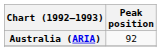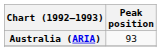Australia (ARIA) | Peak position: 92 -> 93
